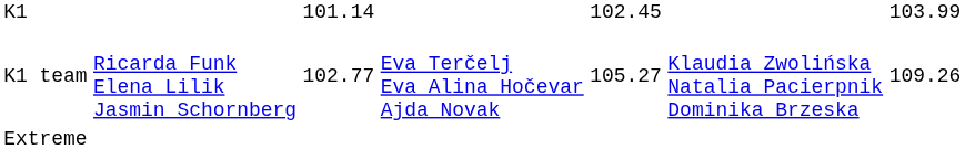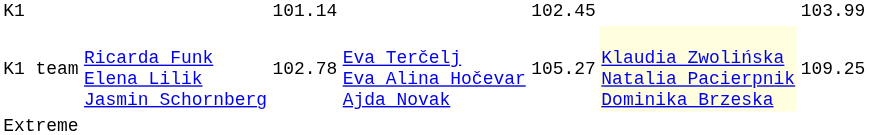K1 team | column 3: 102.77 -> 102.78
K1 team | column 6: no background -> lightyellow background
K1 team | column 7: 109.26 -> 109.25
